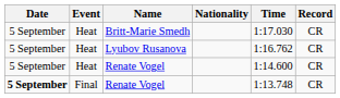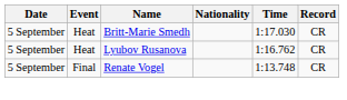- row: 5 September | Heat | Renate Vogel | 1:14.600 | CR
Final / Renate Vogel | Date: bold -> normal
